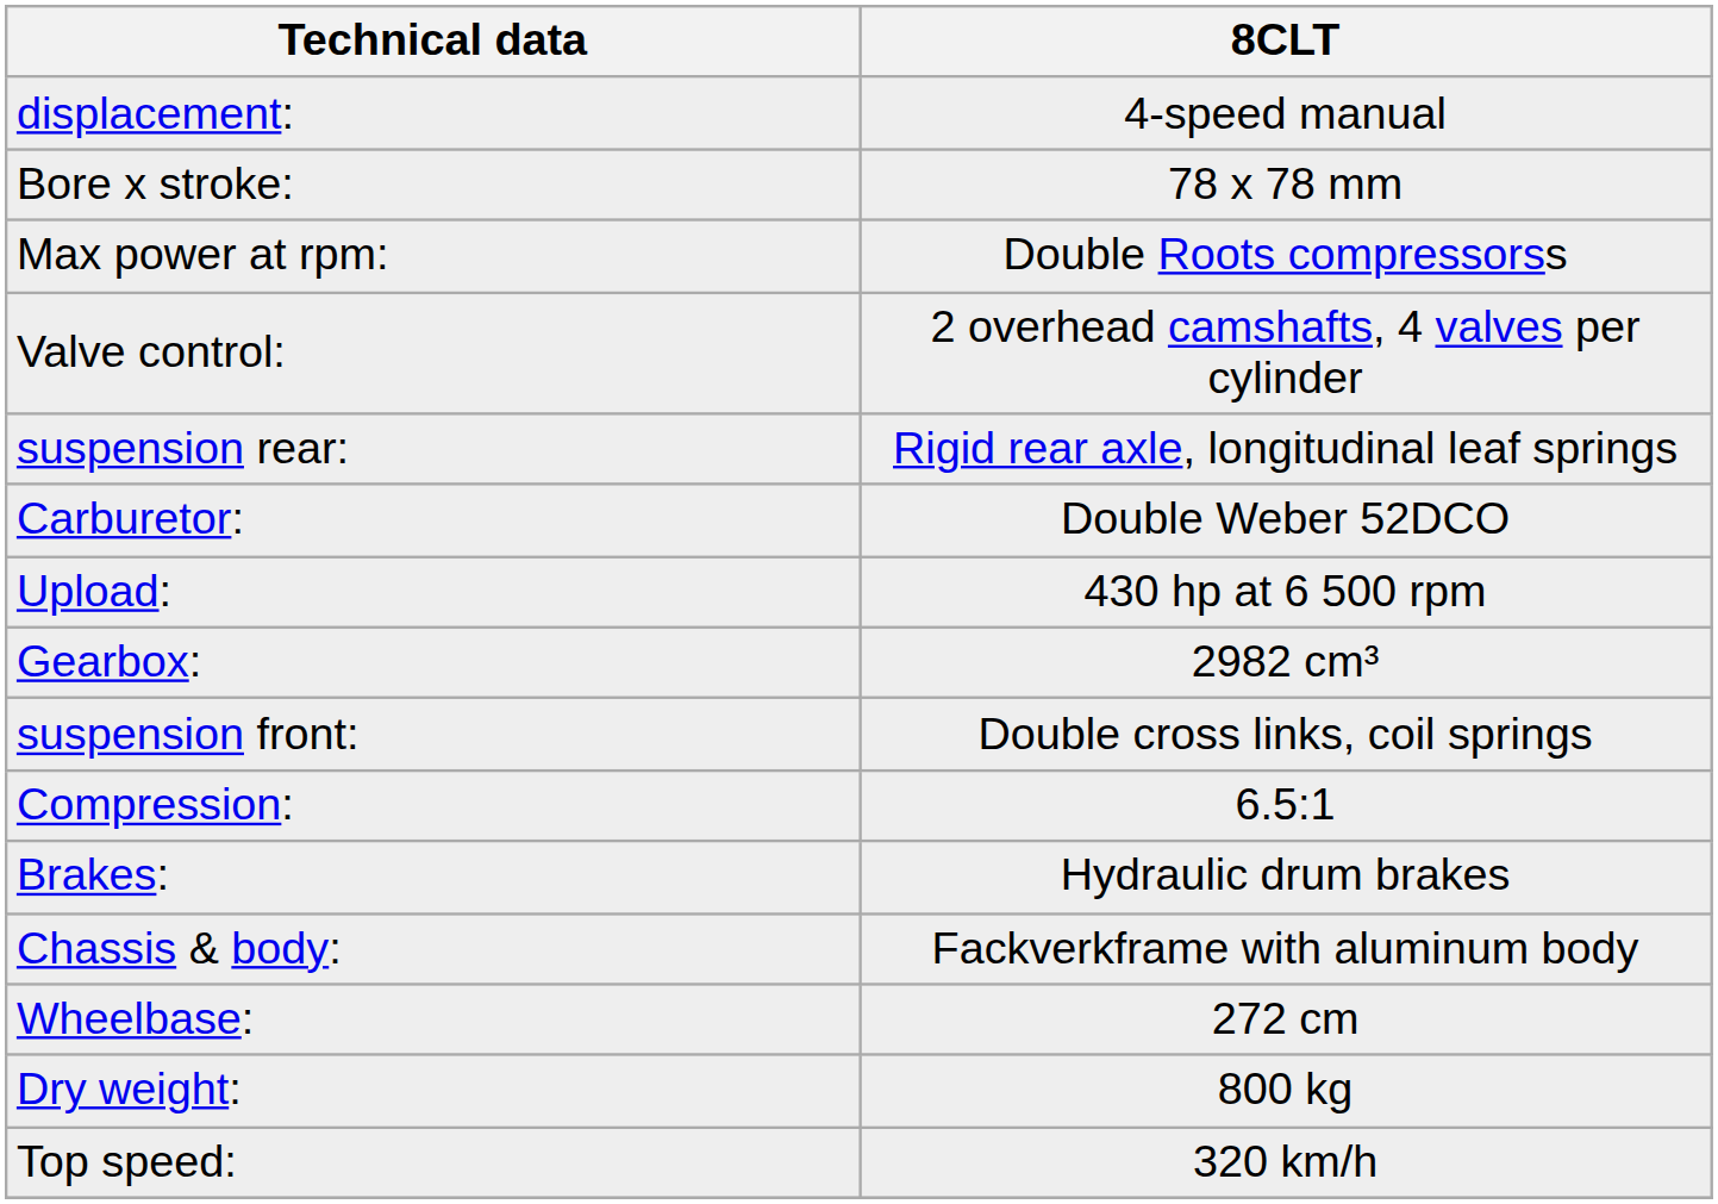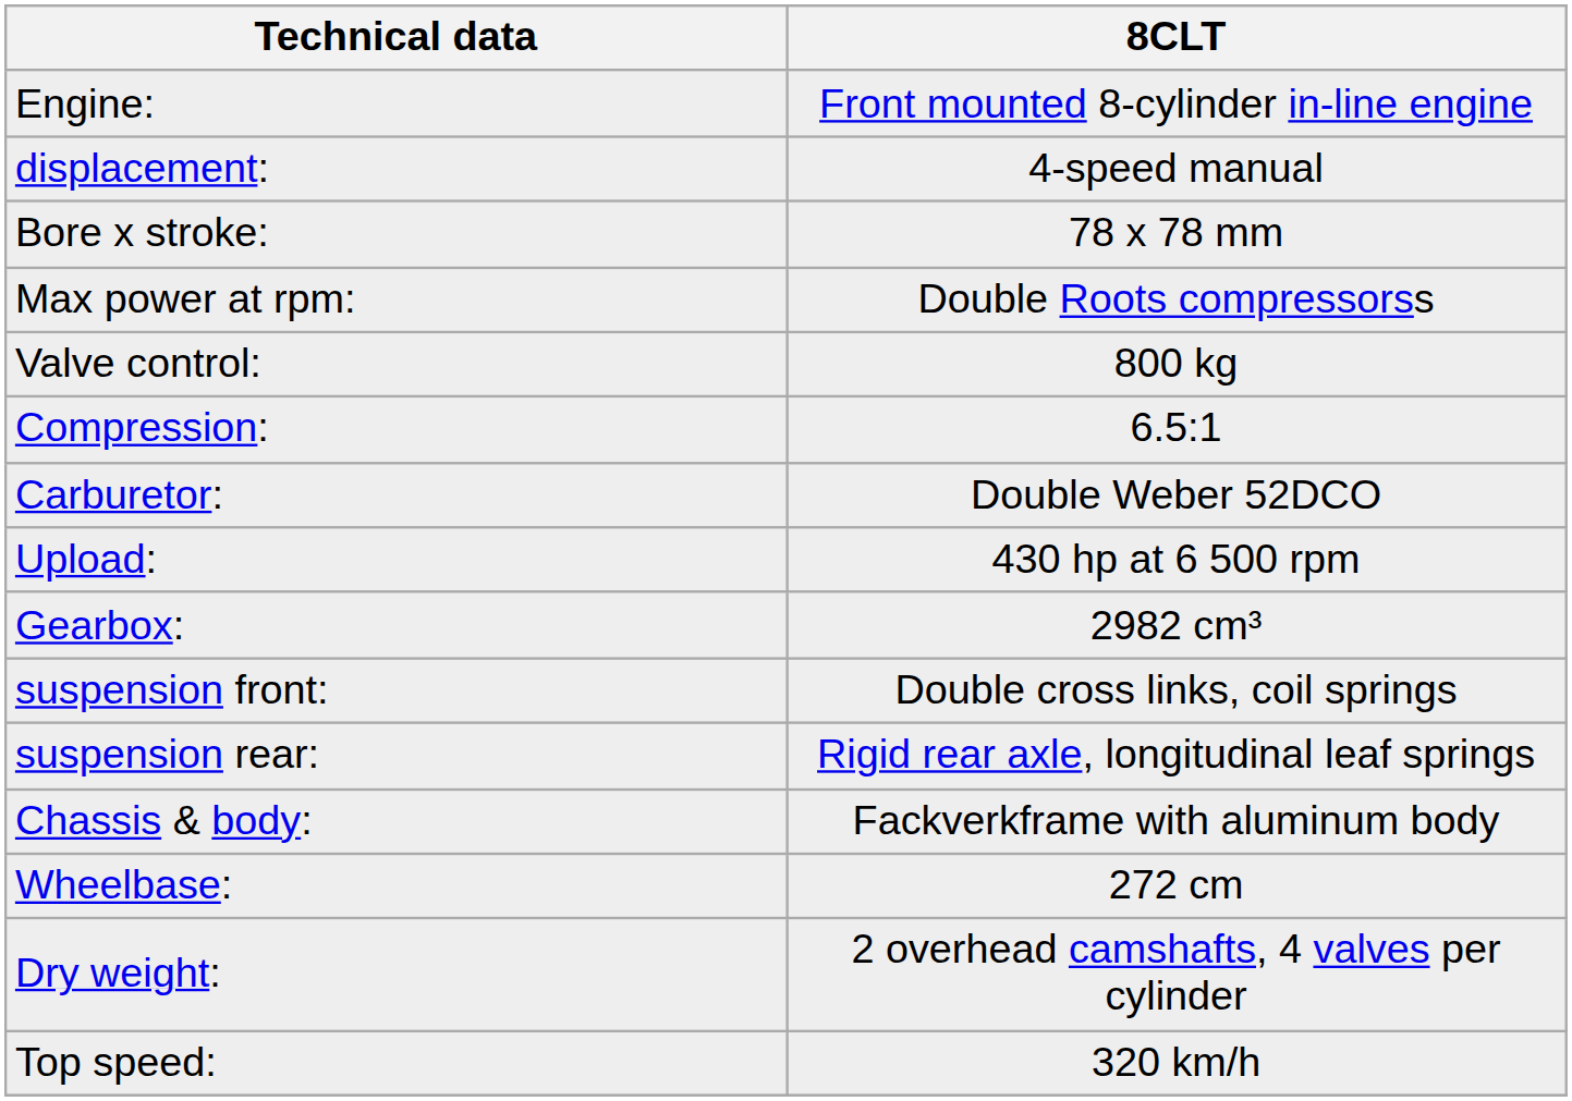+ row: Engine: | Front mounted 8-cylinder in-line engine
Valve control: | 8CLT: 2 overhead camshafts, 4 valves per cylinder -> 800 kg
rows swapped: Compression: <-> suspension rear:
- row: Brakes: | Hydraulic drum brakes
Dry weight: | 8CLT: 800 kg -> 2 overhead camshafts, 4 valves per cylinder
